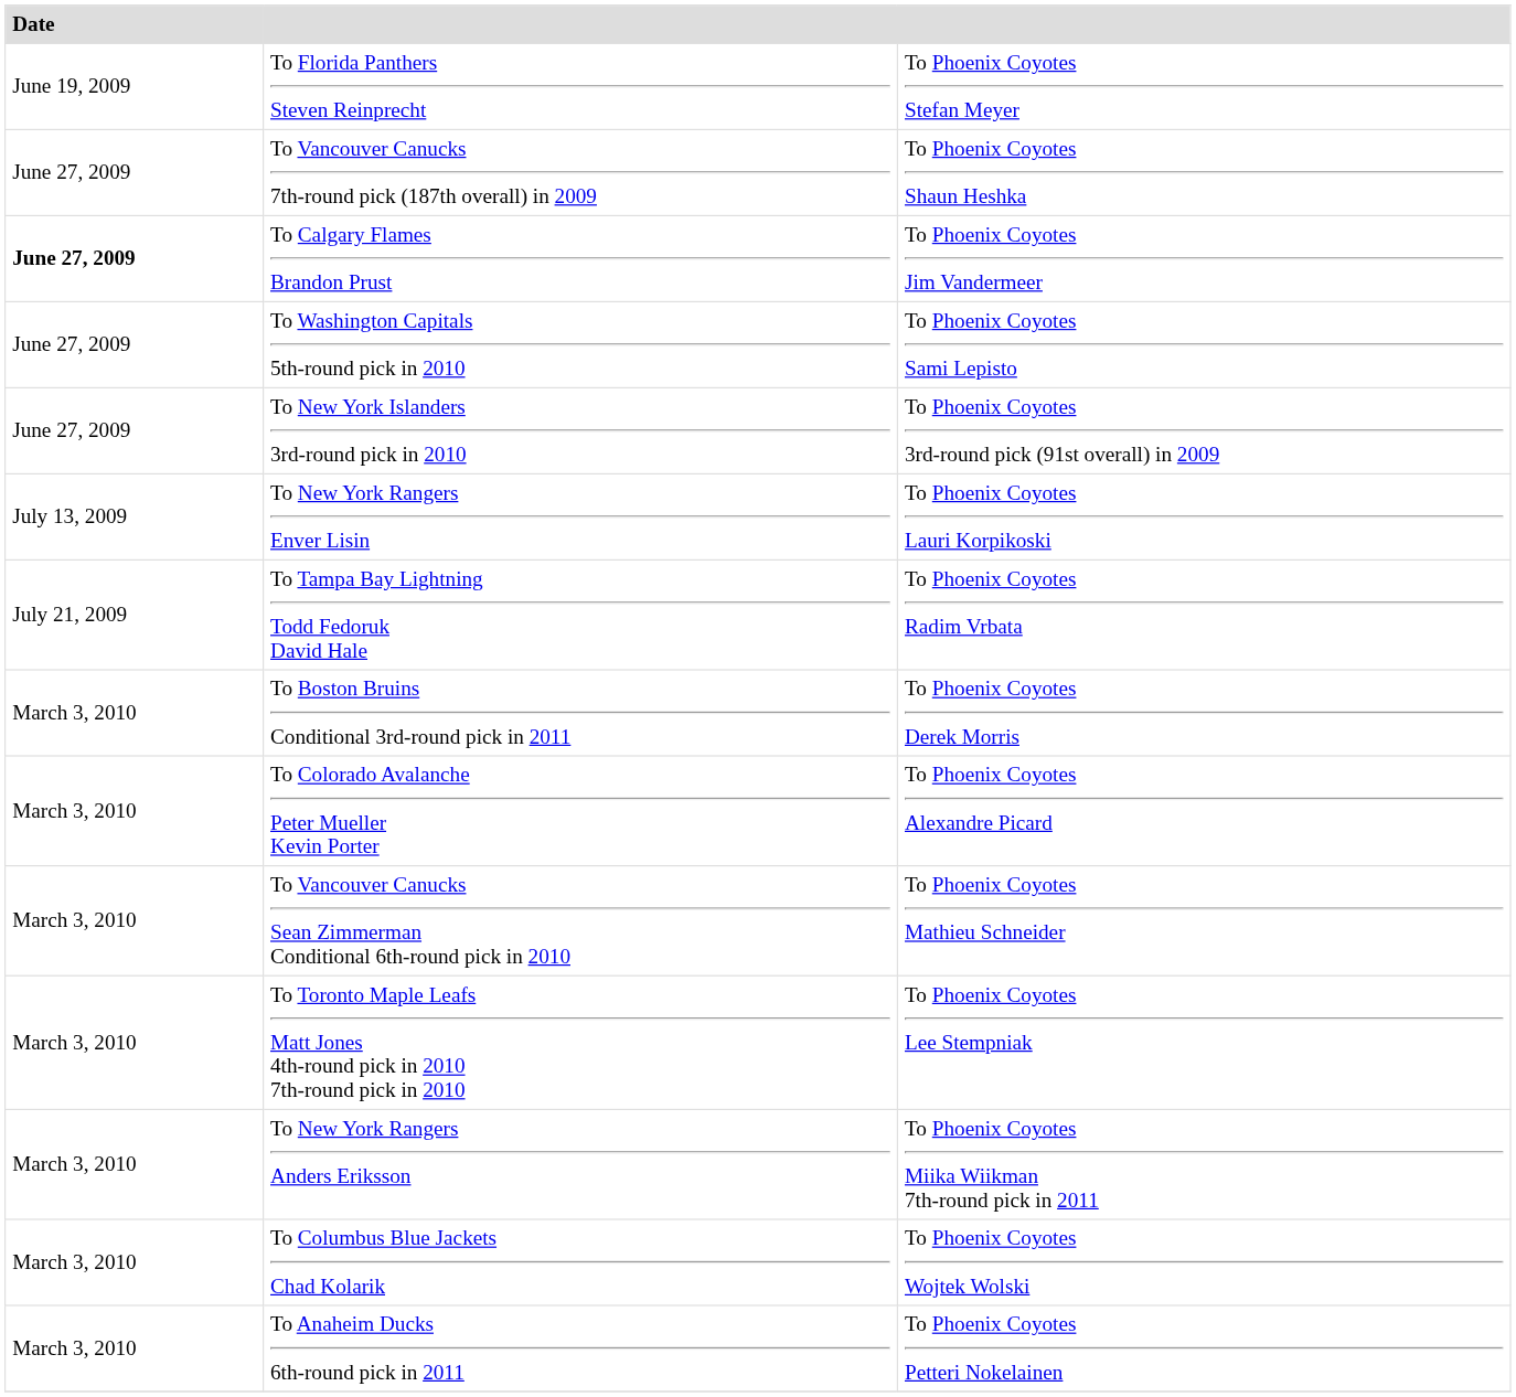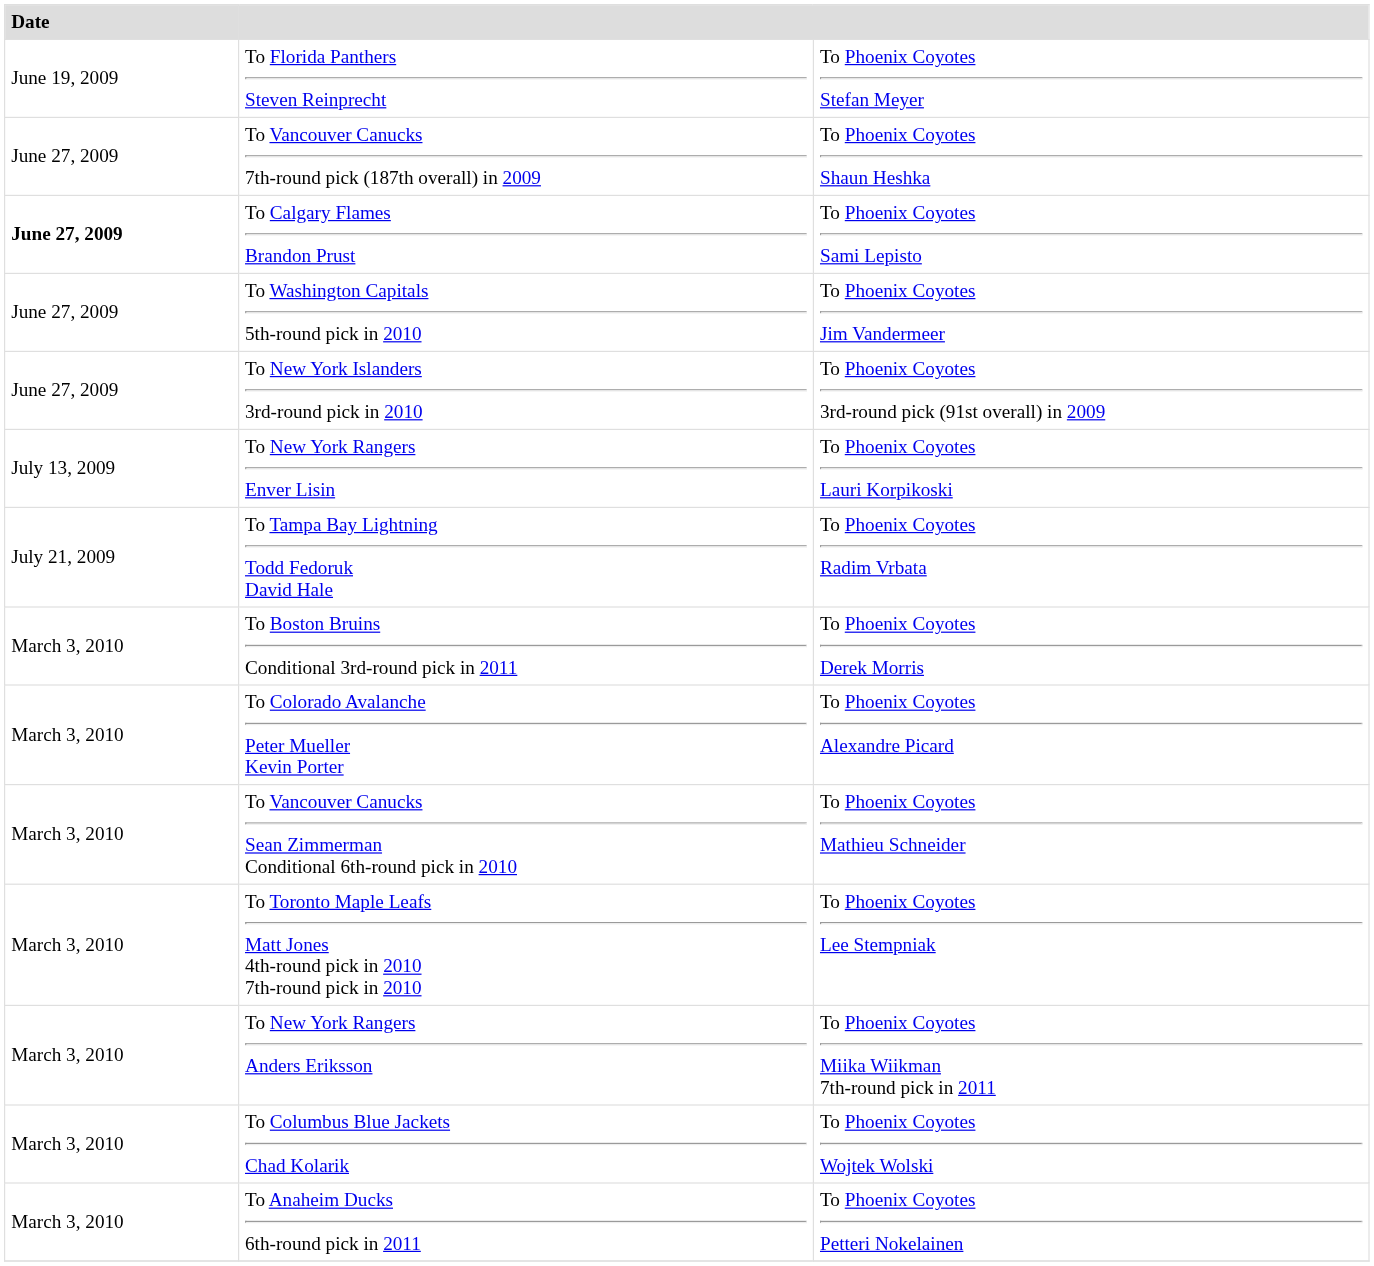To Calgary Flames Brandon Prust | column 3: To Phoenix Coyotes Jim Vandermeer -> To Phoenix Coyotes Sami Lepisto
To Washington Capitals 5th-round pick in 2010 | column 3: To Phoenix Coyotes Sami Lepisto -> To Phoenix Coyotes Jim Vandermeer
